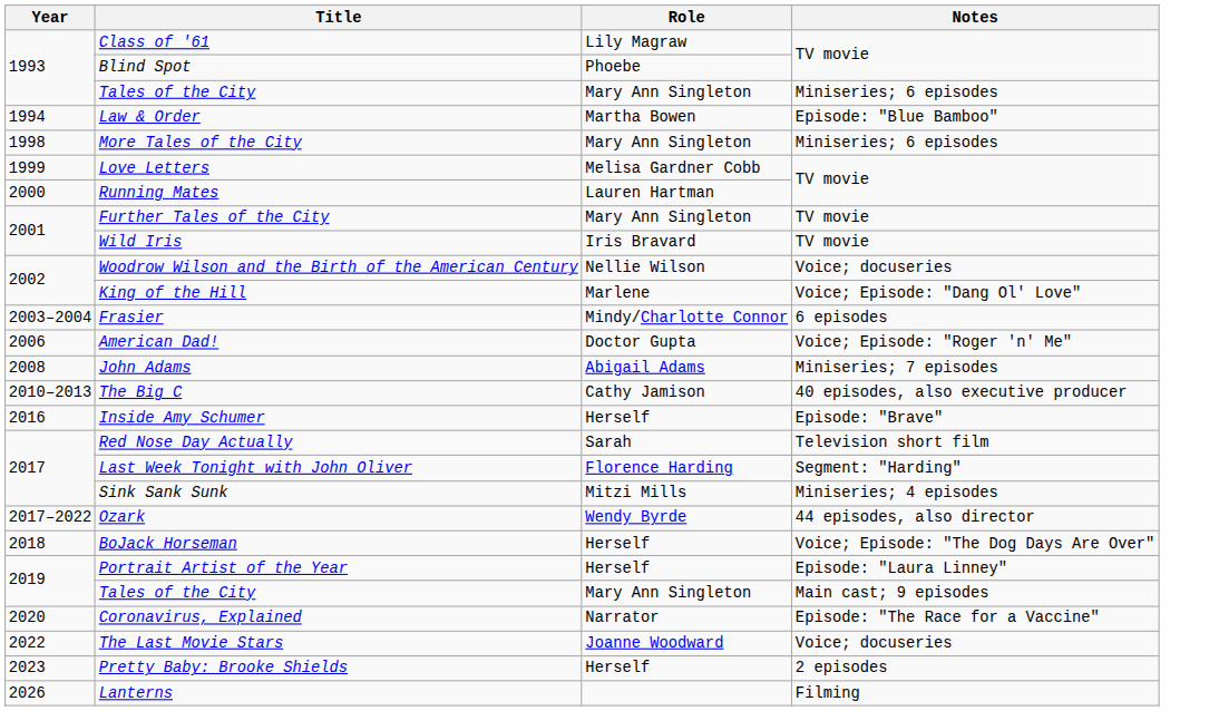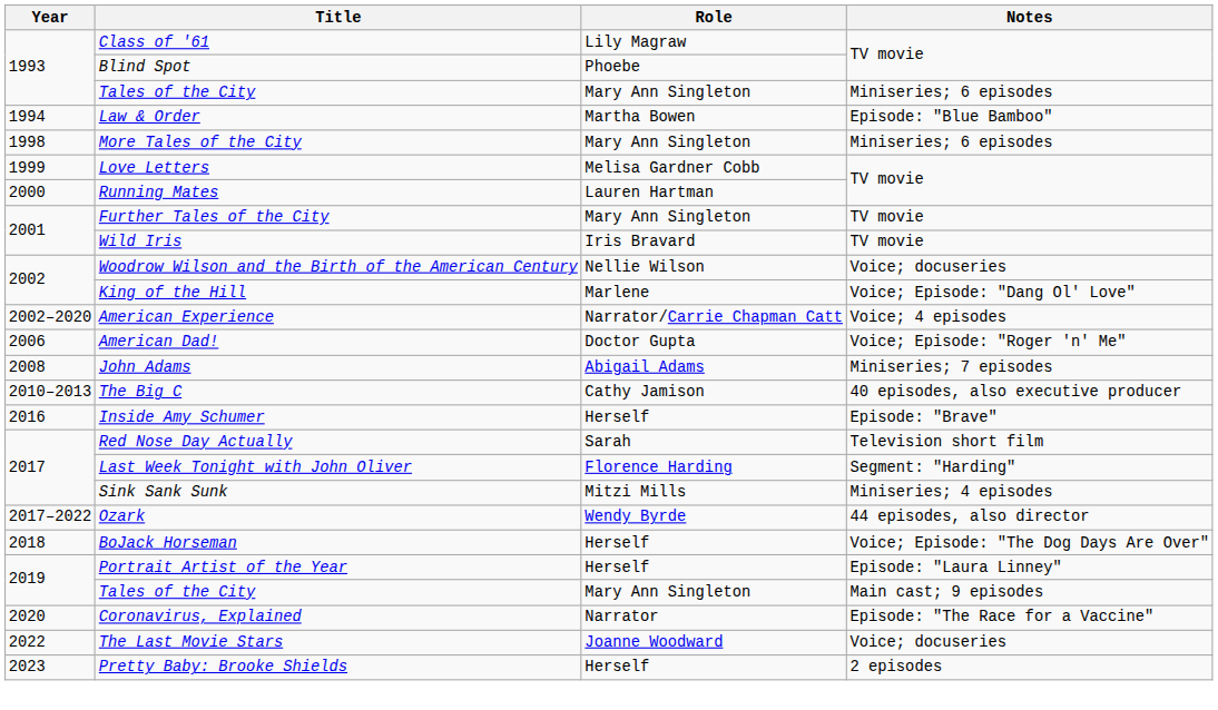+ row: 2002–2020 | American Experience | Narrator/Carrie Chapman Catt | Voice; 4 episodes
- row: 2003–2004 | Frasier | Mindy/Charlotte Connor | 6 episodes
- row: 2026 | Lanterns | Filming
